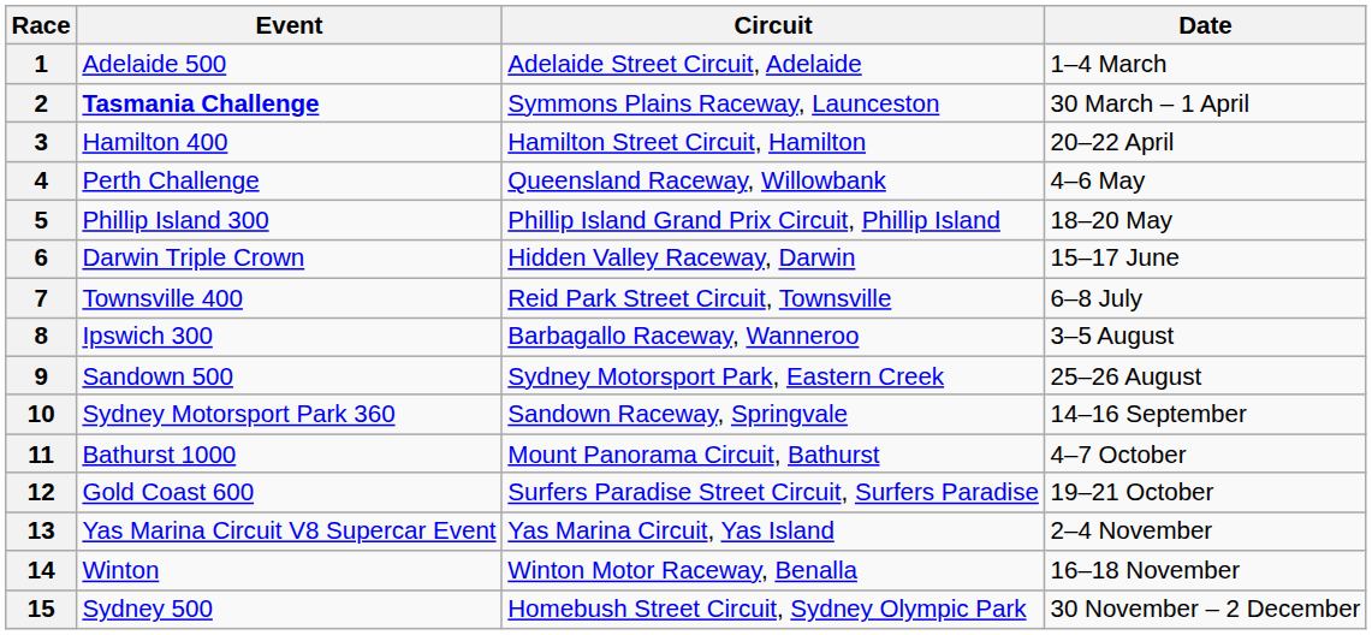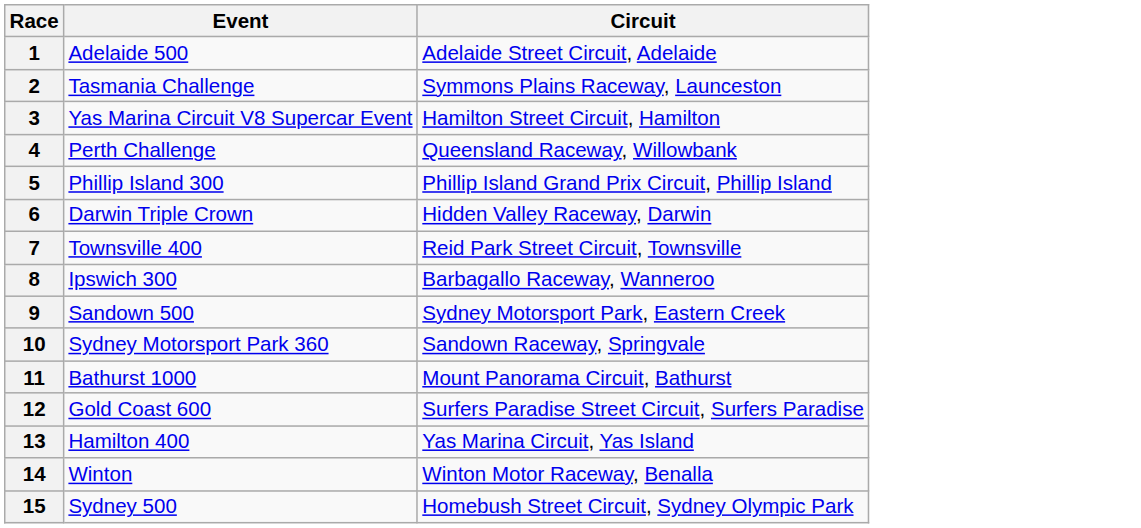- column: Date | 1–4 March | 30 March – 1 April | 20–22 April | 4–6 May | 18–20 May | 15–17 June | 6–8 July | 3–5 August | 25–26 August | 14–16 September | 4–7 October | 19–21 October | 2–4 November | 16–18 November | 30 November – 2 December
2 | Event: bold -> normal
3 | Event: Hamilton 400 -> Yas Marina Circuit V8 Supercar Event
13 | Event: Yas Marina Circuit V8 Supercar Event -> Hamilton 400
